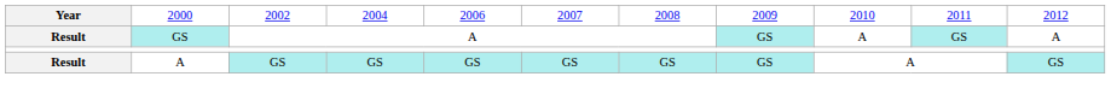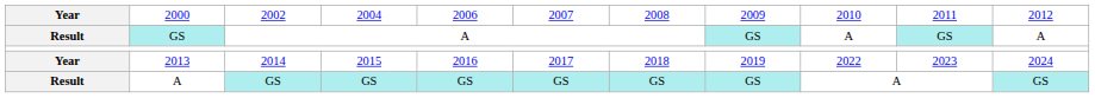+ row: Year | 2013 | 2014 | 2015 | 2016 | 2017 | 2018 | 2019 | 2022 | 2023 | 2024
